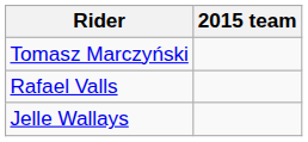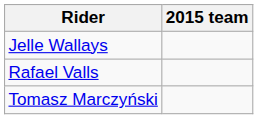rows swapped: Tomasz Marczyński <-> Jelle Wallays
